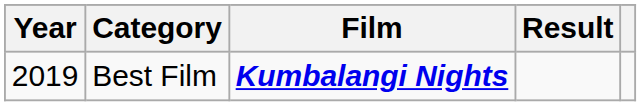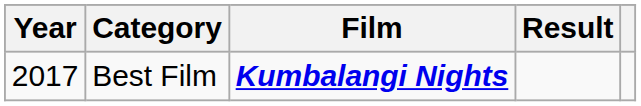Best Film | Year: 2019 -> 2017
